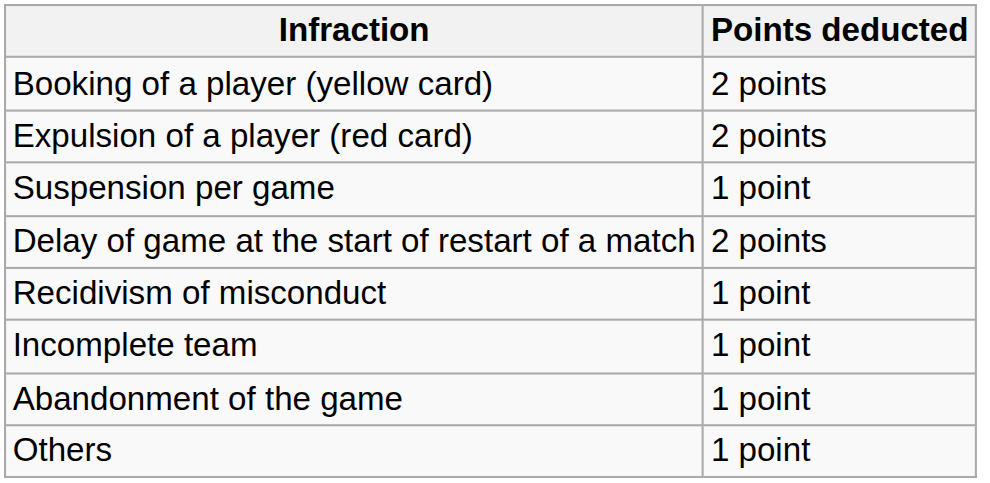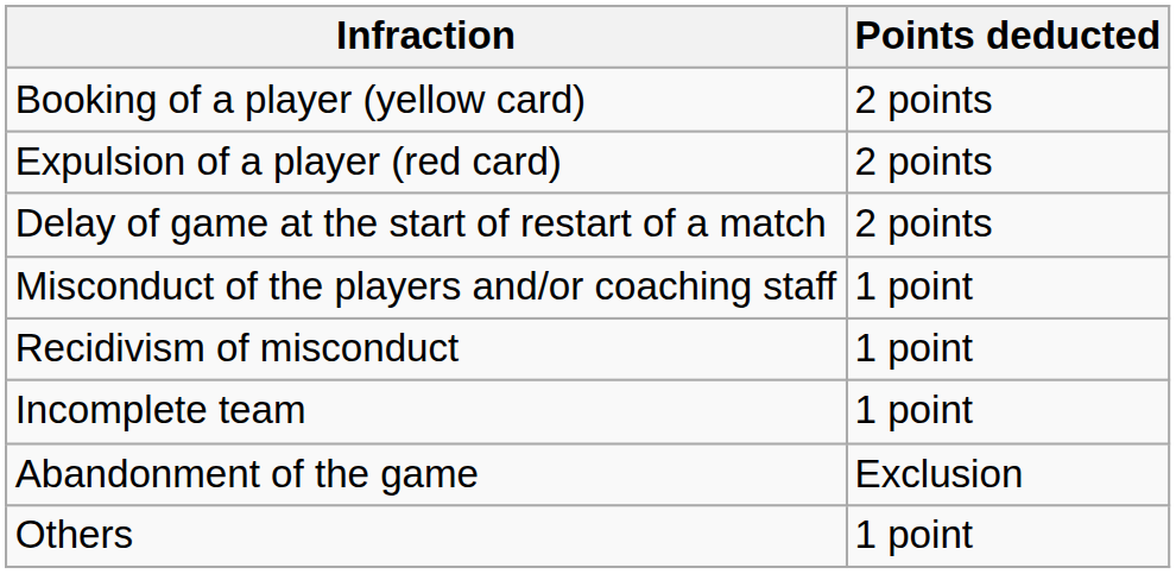- row: Suspension per game | 1 point
+ row: Misconduct of the players and/or coaching staff | 1 point
Abandonment of the game | Points deducted: 1 point -> Exclusion
